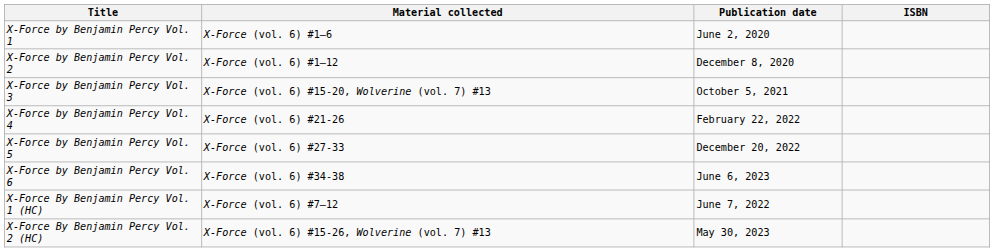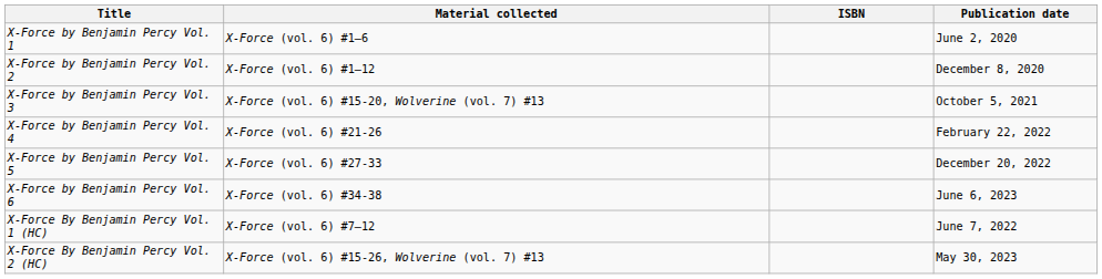columns swapped: Publication date <-> ISBN
